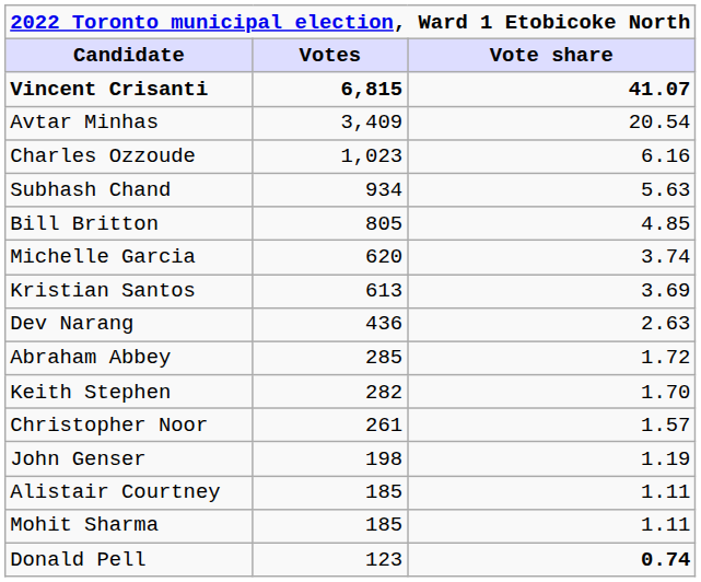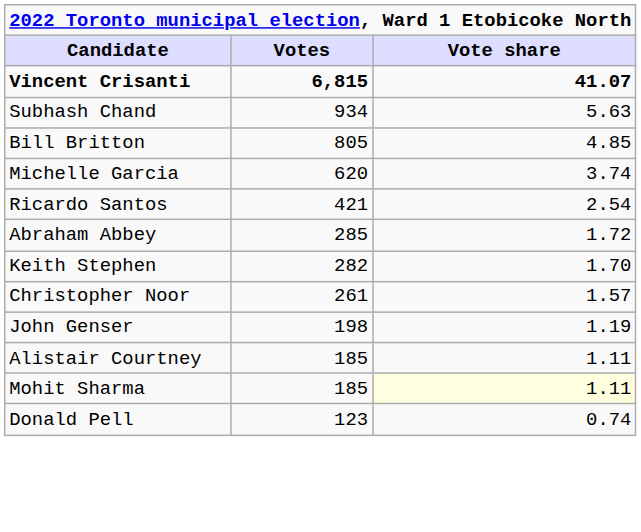- row: Avtar Minhas | 3,409 | 20.54
- row: Charles Ozzoude | 1,023 | 6.16
- row: Kristian Santos | 613 | 3.69
- row: Dev Narang | 436 | 2.63
+ row: Ricardo Santos | 421 | 2.54
Mohit Sharma | Vote share: no background -> lightyellow background
Donald Pell | Vote share: bold -> normal
